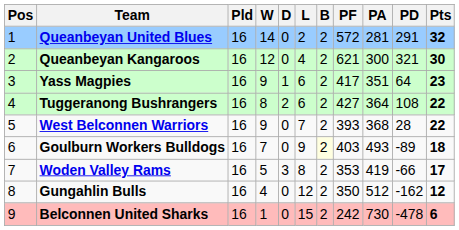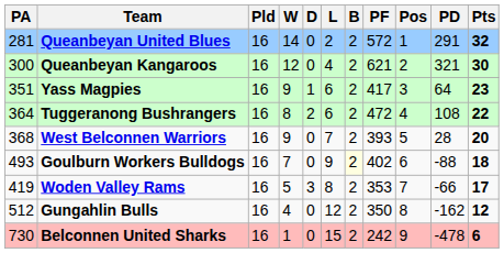columns swapped: Pos <-> PA
Tuggeranong Bushrangers | PF: 427 -> 472
West Belconnen Warriors | Pts: 22 -> 20
Goulburn Workers Bulldogs | PF: 403 -> 402
Goulburn Workers Bulldogs | PD: -89 -> -88
